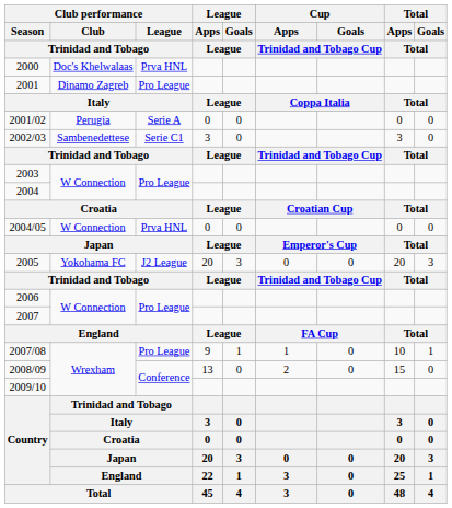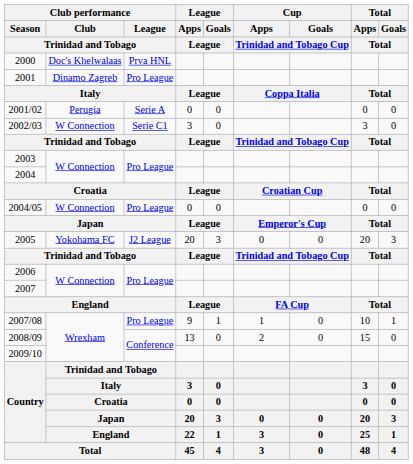2002/03 | Club performance / Club / Trinidad and Tobago: Sambenedettese -> W Connection
2004/05 | Club performance / League / Trinidad and Tobago: Prva HNL -> Pro League
